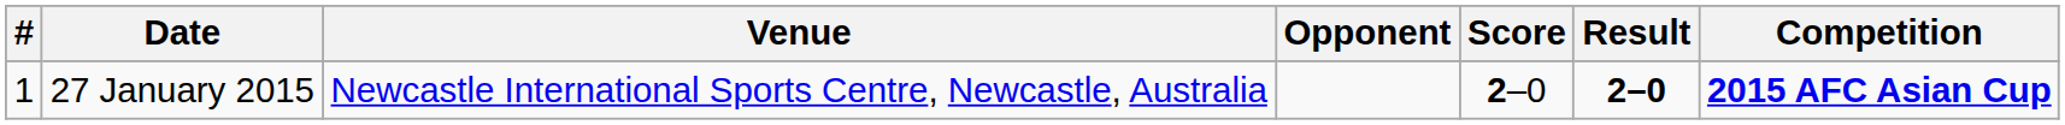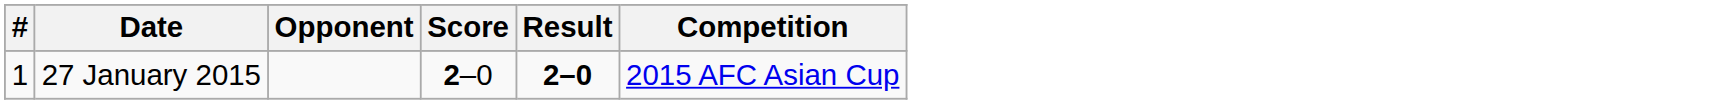- column: Venue | Newcastle International Sports Centre, Newcastle, Australia
27 January 2015 | Competition: bold -> normal
